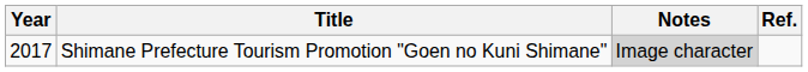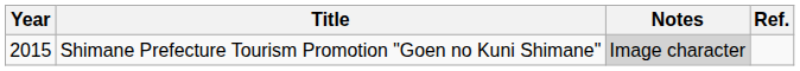Shimane Prefecture Tourism Promotion "Goen no Kuni Shimane" | Year: 2017 -> 2015
